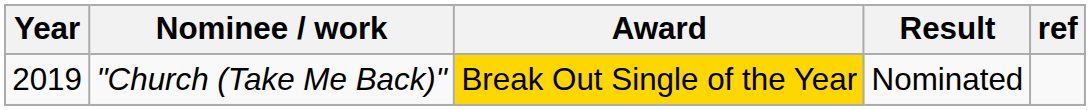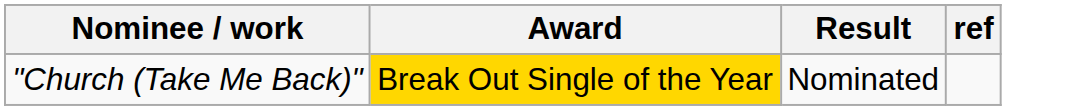- column: Year | 2019
